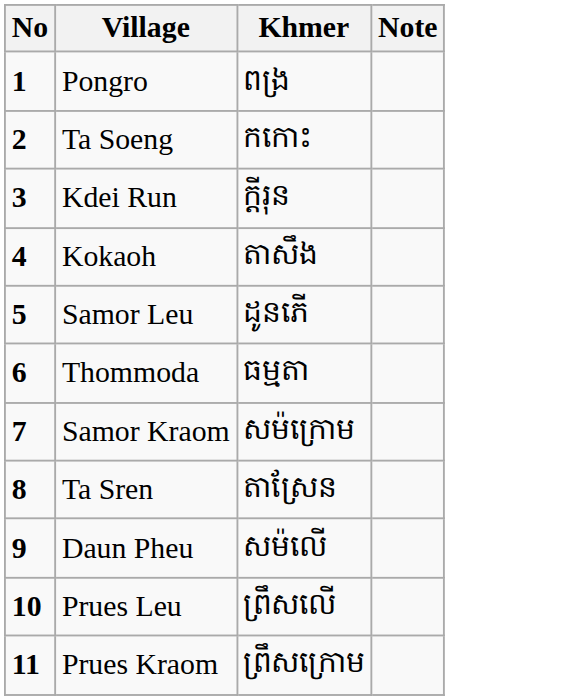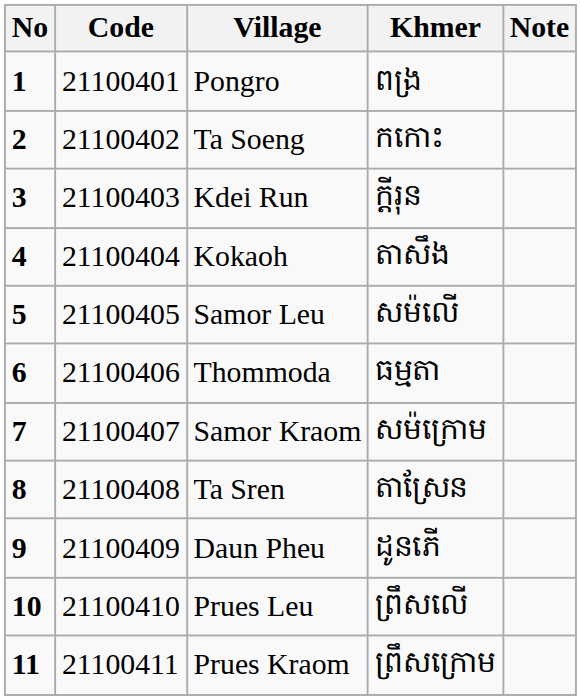+ column: Code | 21100401 | 21100402 | 21100403 | 21100404 | 21100405 | 21100406 | 21100407 | 21100408 | 21100409 | 21100410 | 21100411
Samor Leu | Khmer: ដូនភើ -> សម៉លើ
Daun Pheu | Khmer: សម៉លើ -> ដូនភើ
